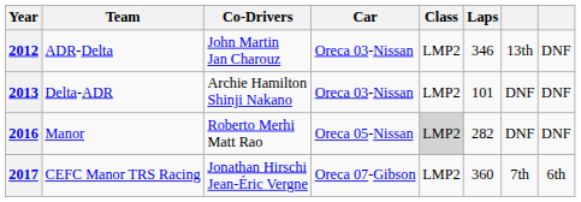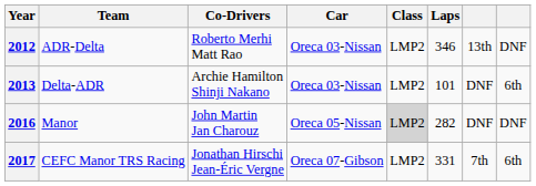2012 | Co-Drivers: John Martin Jan Charouz -> Roberto Merhi Matt Rao
2013 | column 8: DNF -> 6th
2016 | Co-Drivers: Roberto Merhi Matt Rao -> John Martin Jan Charouz
2017 | Laps: 360 -> 331
